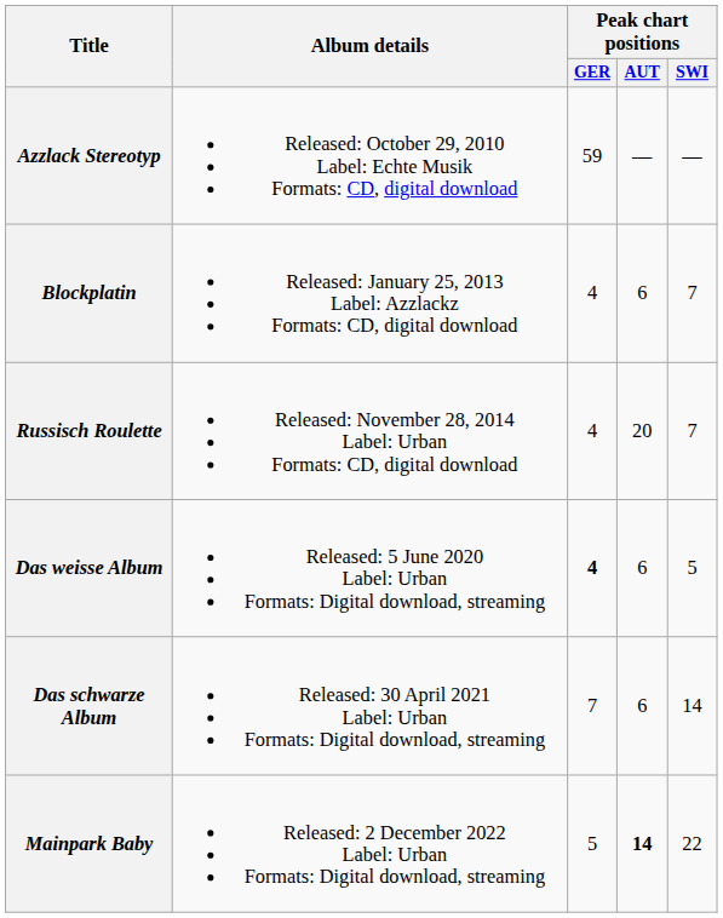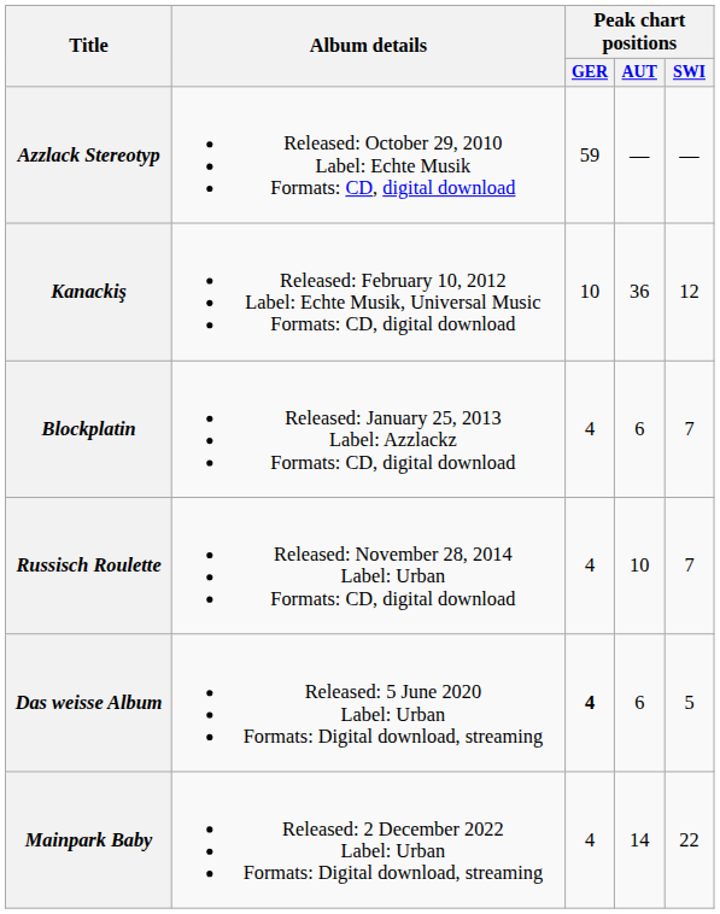+ row: Kanackiş | Released: February 10, 2012 Label: Echte Musik, Universal Music Formats: CD, digital download | 10 | 36 | 12
Russisch Roulette | Peak chart positions / AUT: 20 -> 10
- row: Das schwarze Album | Released: 30 April 2021 Label: Urban Formats: Digital download, streaming | 7 | 6 | 14
Mainpark Baby | Peak chart positions / GER: 5 -> 4
Mainpark Baby | Peak chart positions / AUT: bold -> normal
